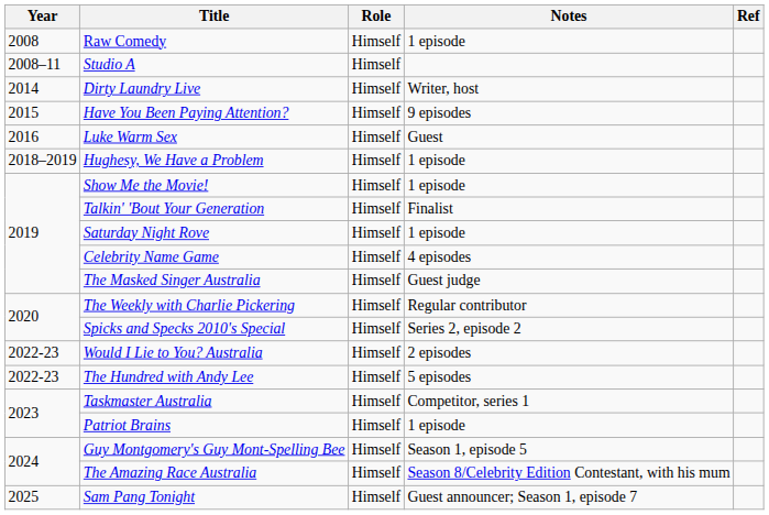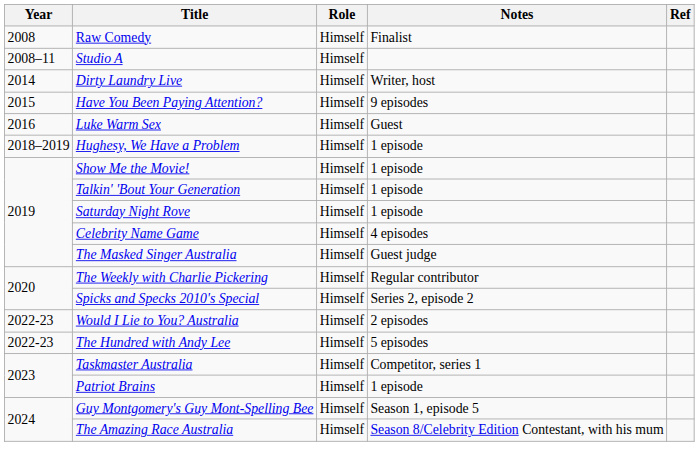Raw Comedy | Notes: 1 episode -> Finalist
Talkin' 'Bout Your Generation | Notes: Finalist -> 1 episode
- row: 2025 | Sam Pang Tonight | Himself | Guest announcer; Season 1, episode 7
